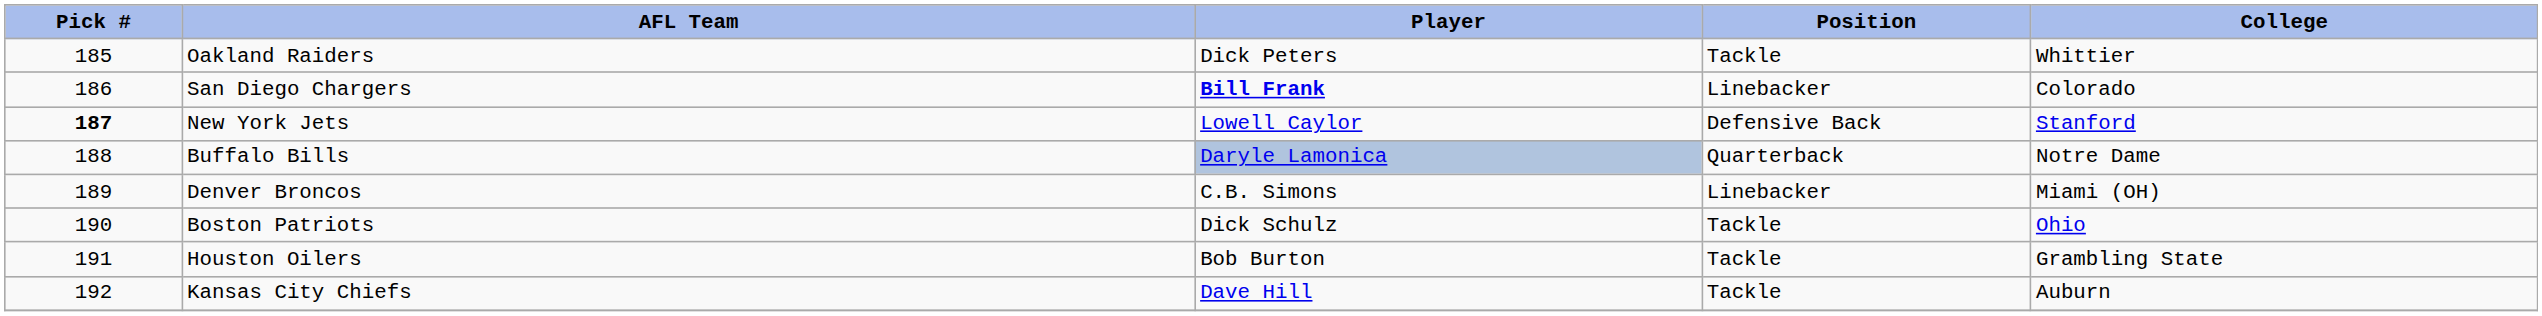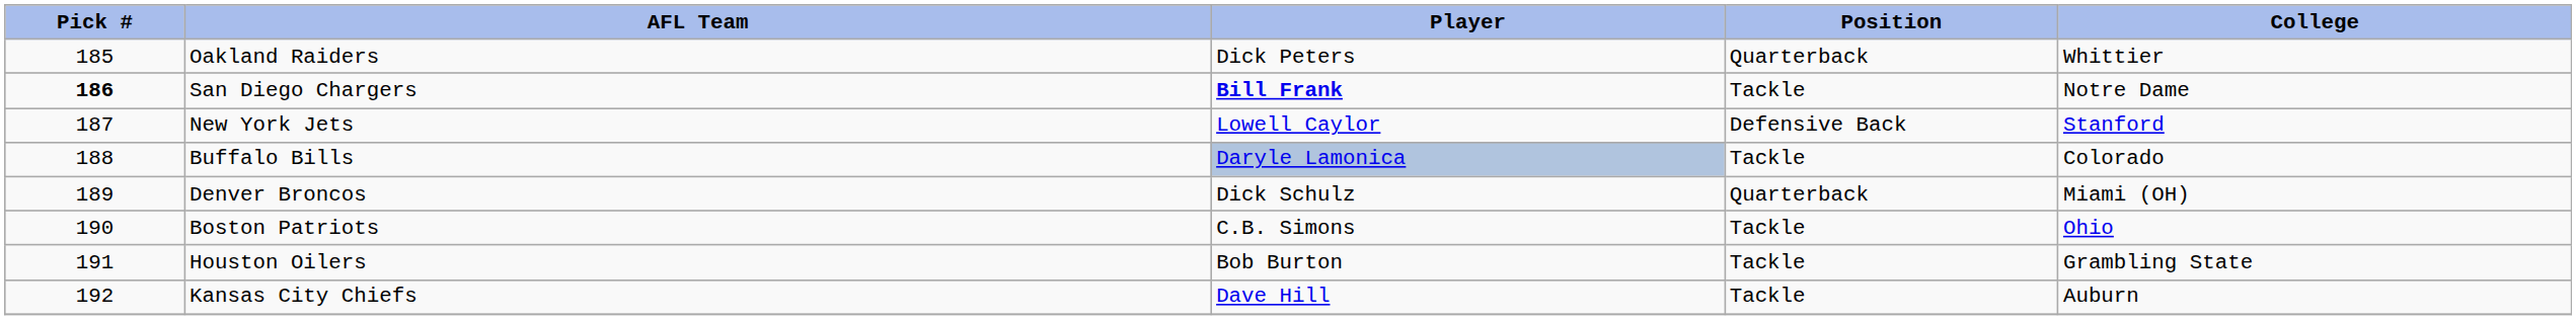Oakland Raiders | Position: Tackle -> Quarterback
San Diego Chargers | Pick #: normal -> bold
San Diego Chargers | Position: Linebacker -> Tackle
San Diego Chargers | College: Colorado -> Notre Dame
New York Jets | Pick #: bold -> normal
Buffalo Bills | Position: Quarterback -> Tackle
Buffalo Bills | College: Notre Dame -> Colorado
Denver Broncos | Player: C.B. Simons -> Dick Schulz
Denver Broncos | Position: Linebacker -> Quarterback
Boston Patriots | Player: Dick Schulz -> C.B. Simons
